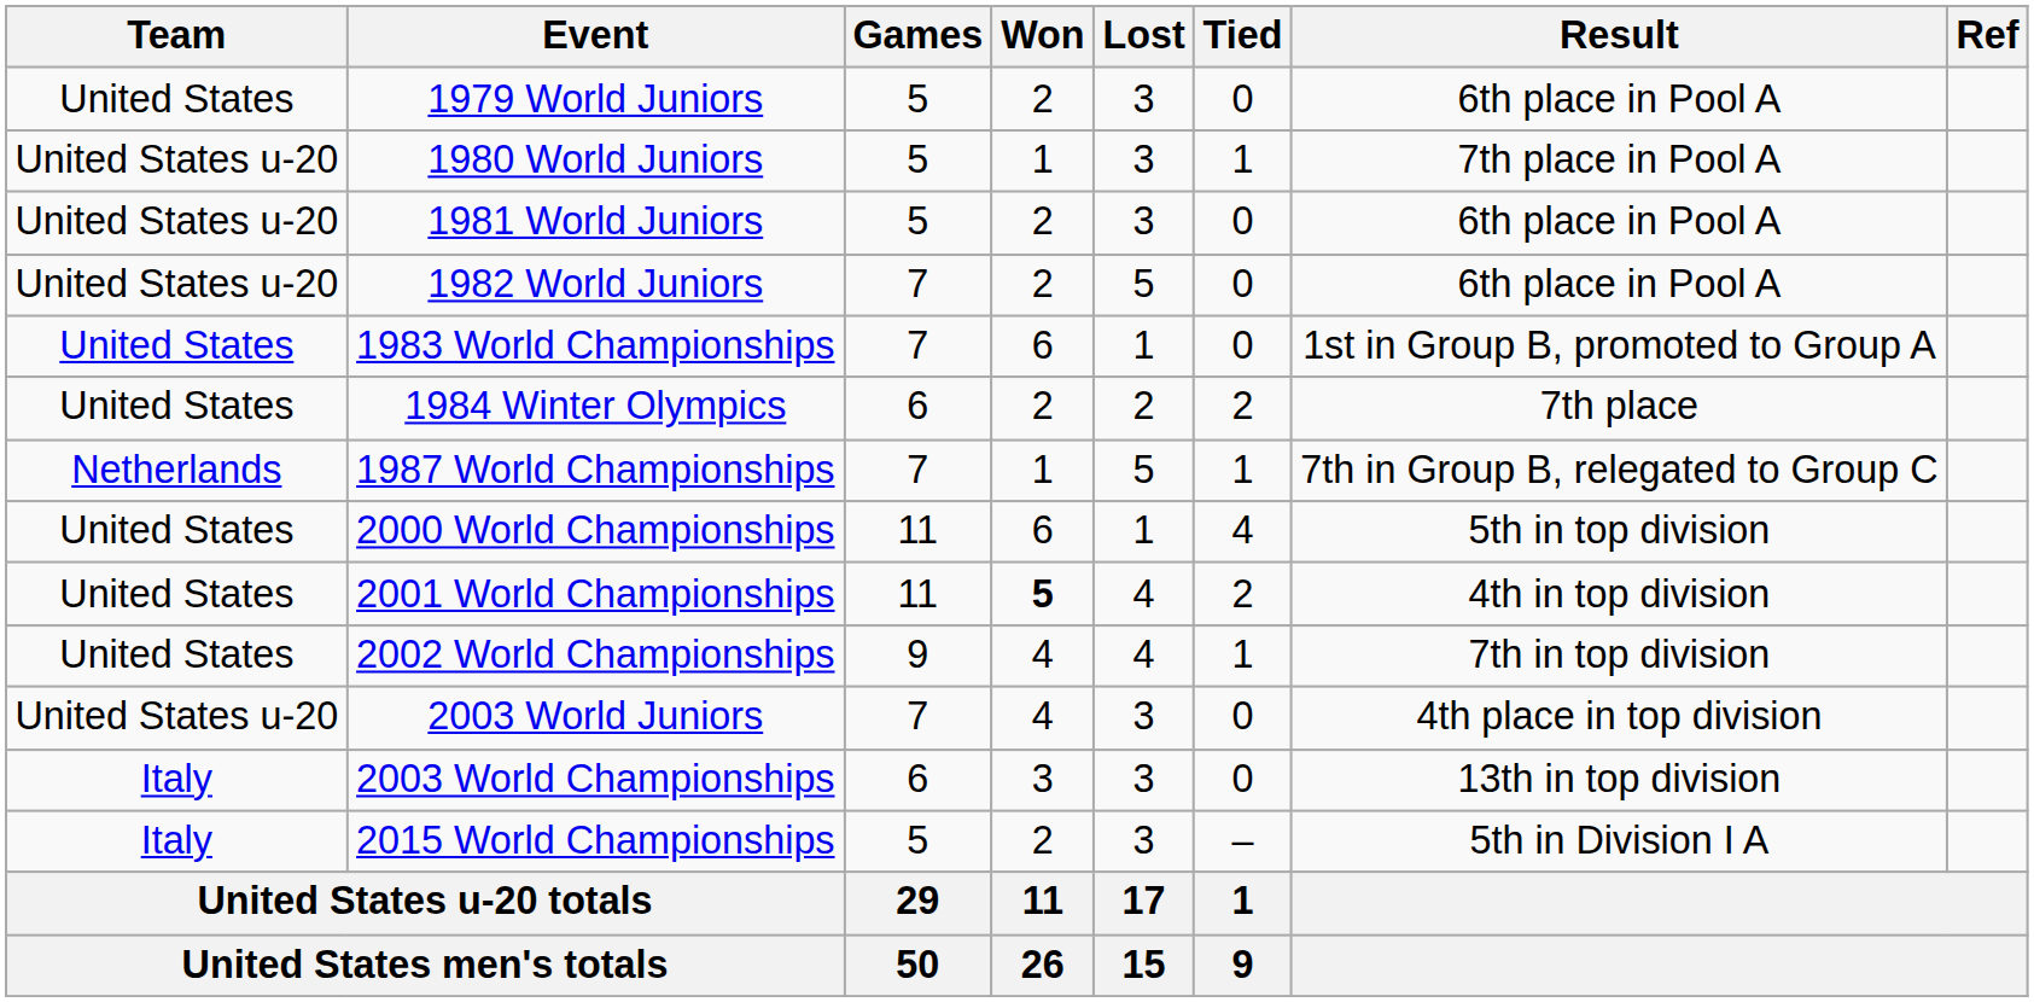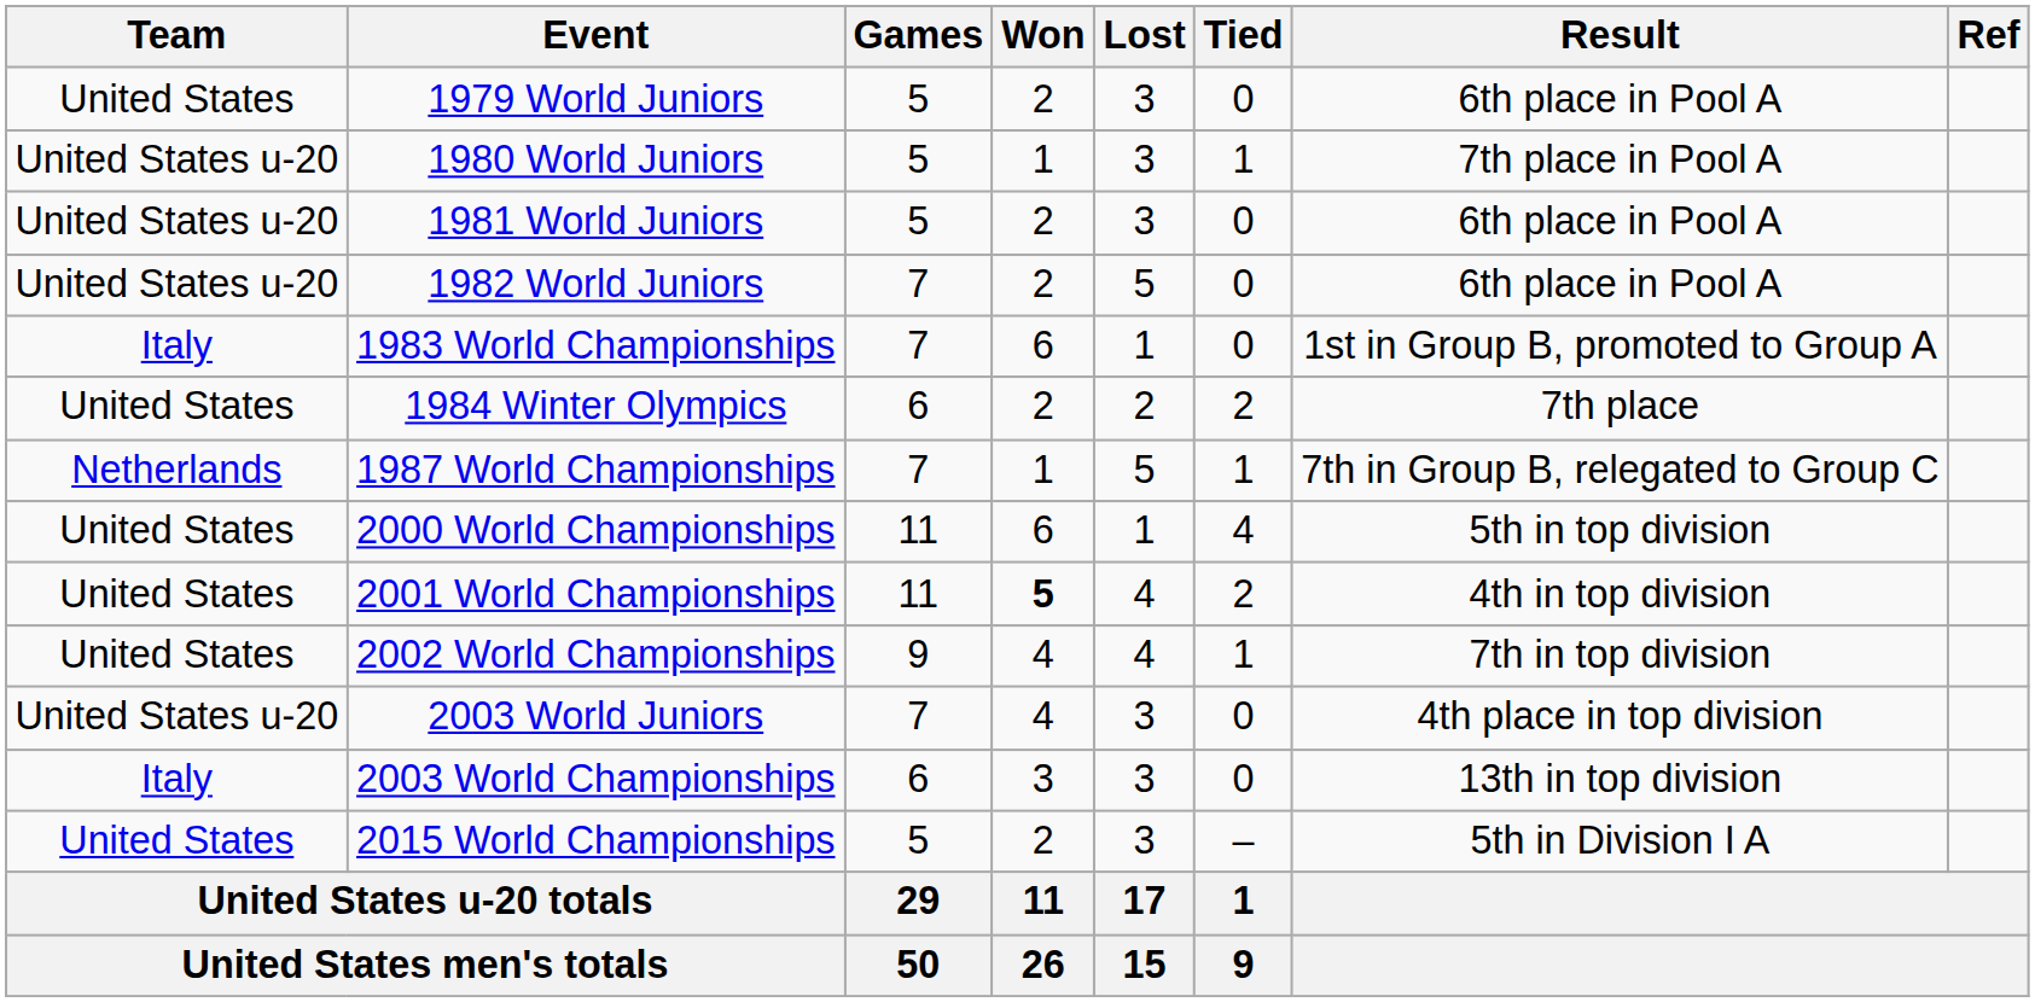1983 World Championships | Team: United States -> Italy
2015 World Championships | Team: Italy -> United States
